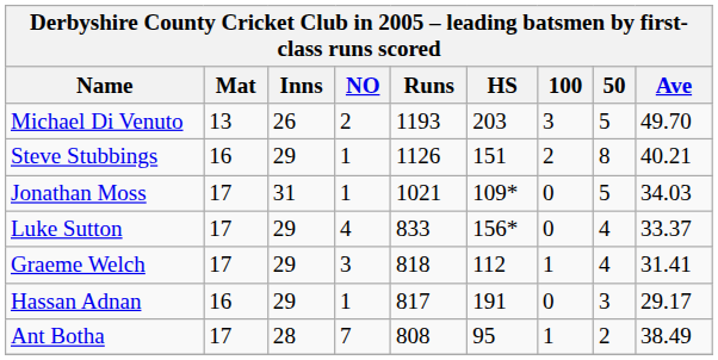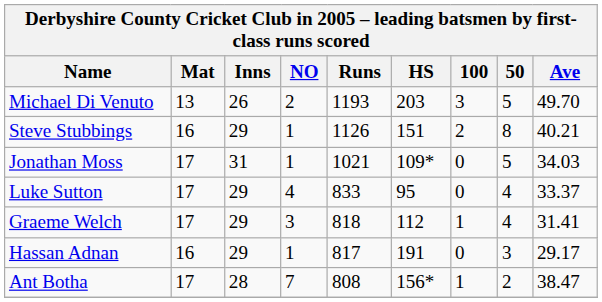Luke Sutton | HS: 156* -> 95
Ant Botha | HS: 95 -> 156*
Ant Botha | Ave: 38.49 -> 38.47
